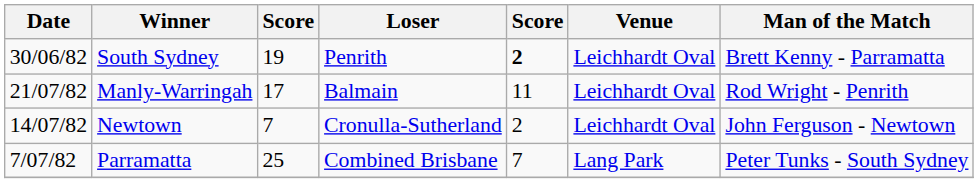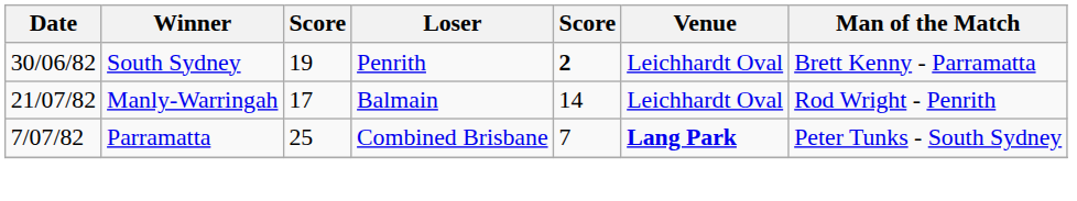Manly-Warringah | column 5: 11 -> 14
- row: 14/07/82 | Newtown | 7 | Cronulla-Sutherland | 2 | Leichhardt Oval | John Ferguson - Newtown
Parramatta | Venue: normal -> bold
